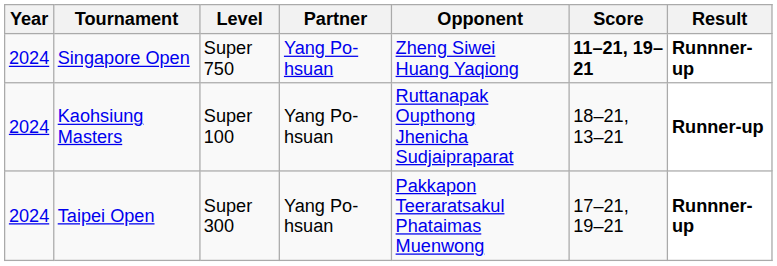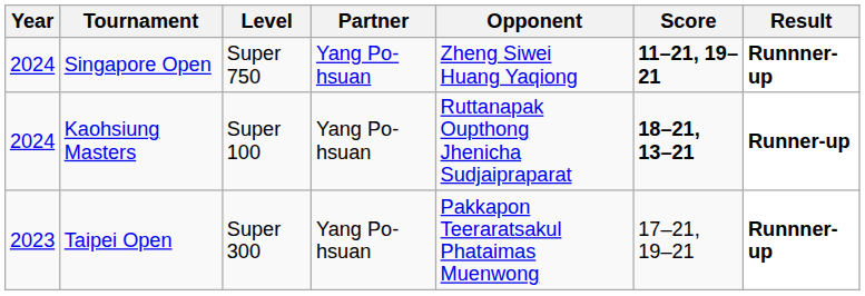Kaohsiung Masters | Score: normal -> bold
Taipei Open | Year: 2024 -> 2023
